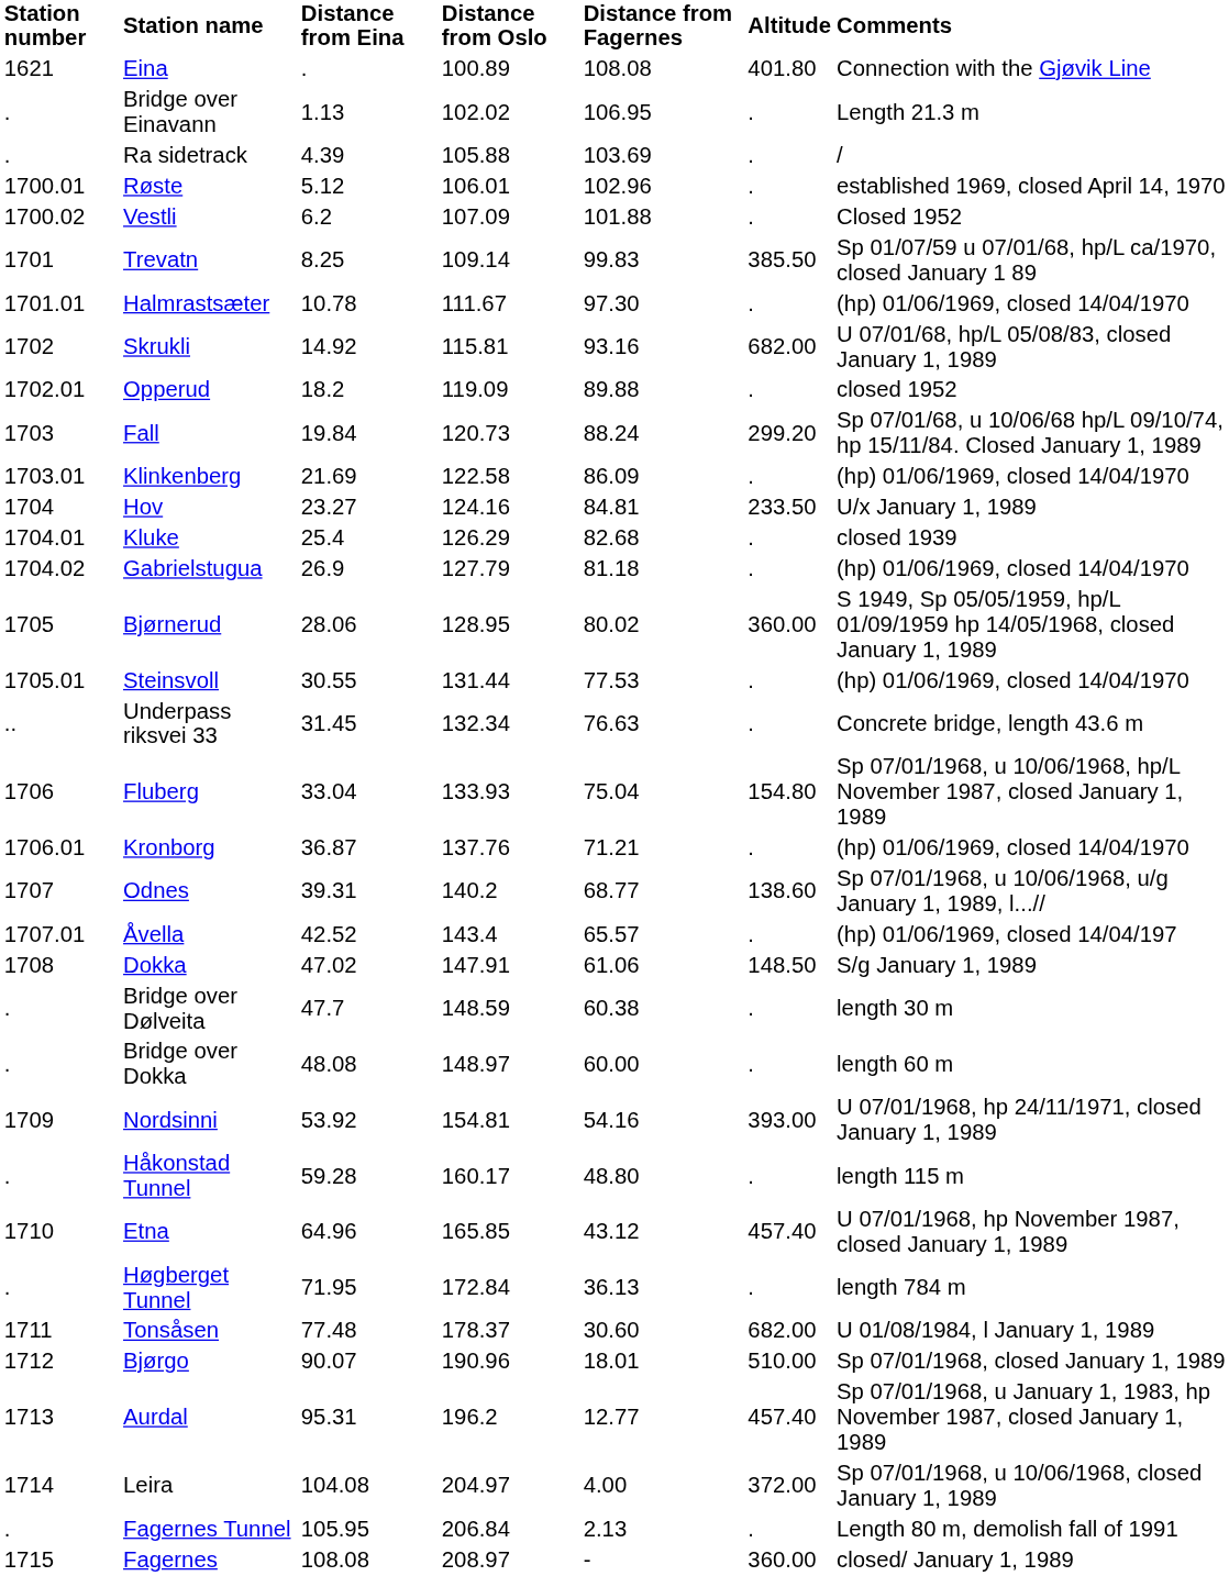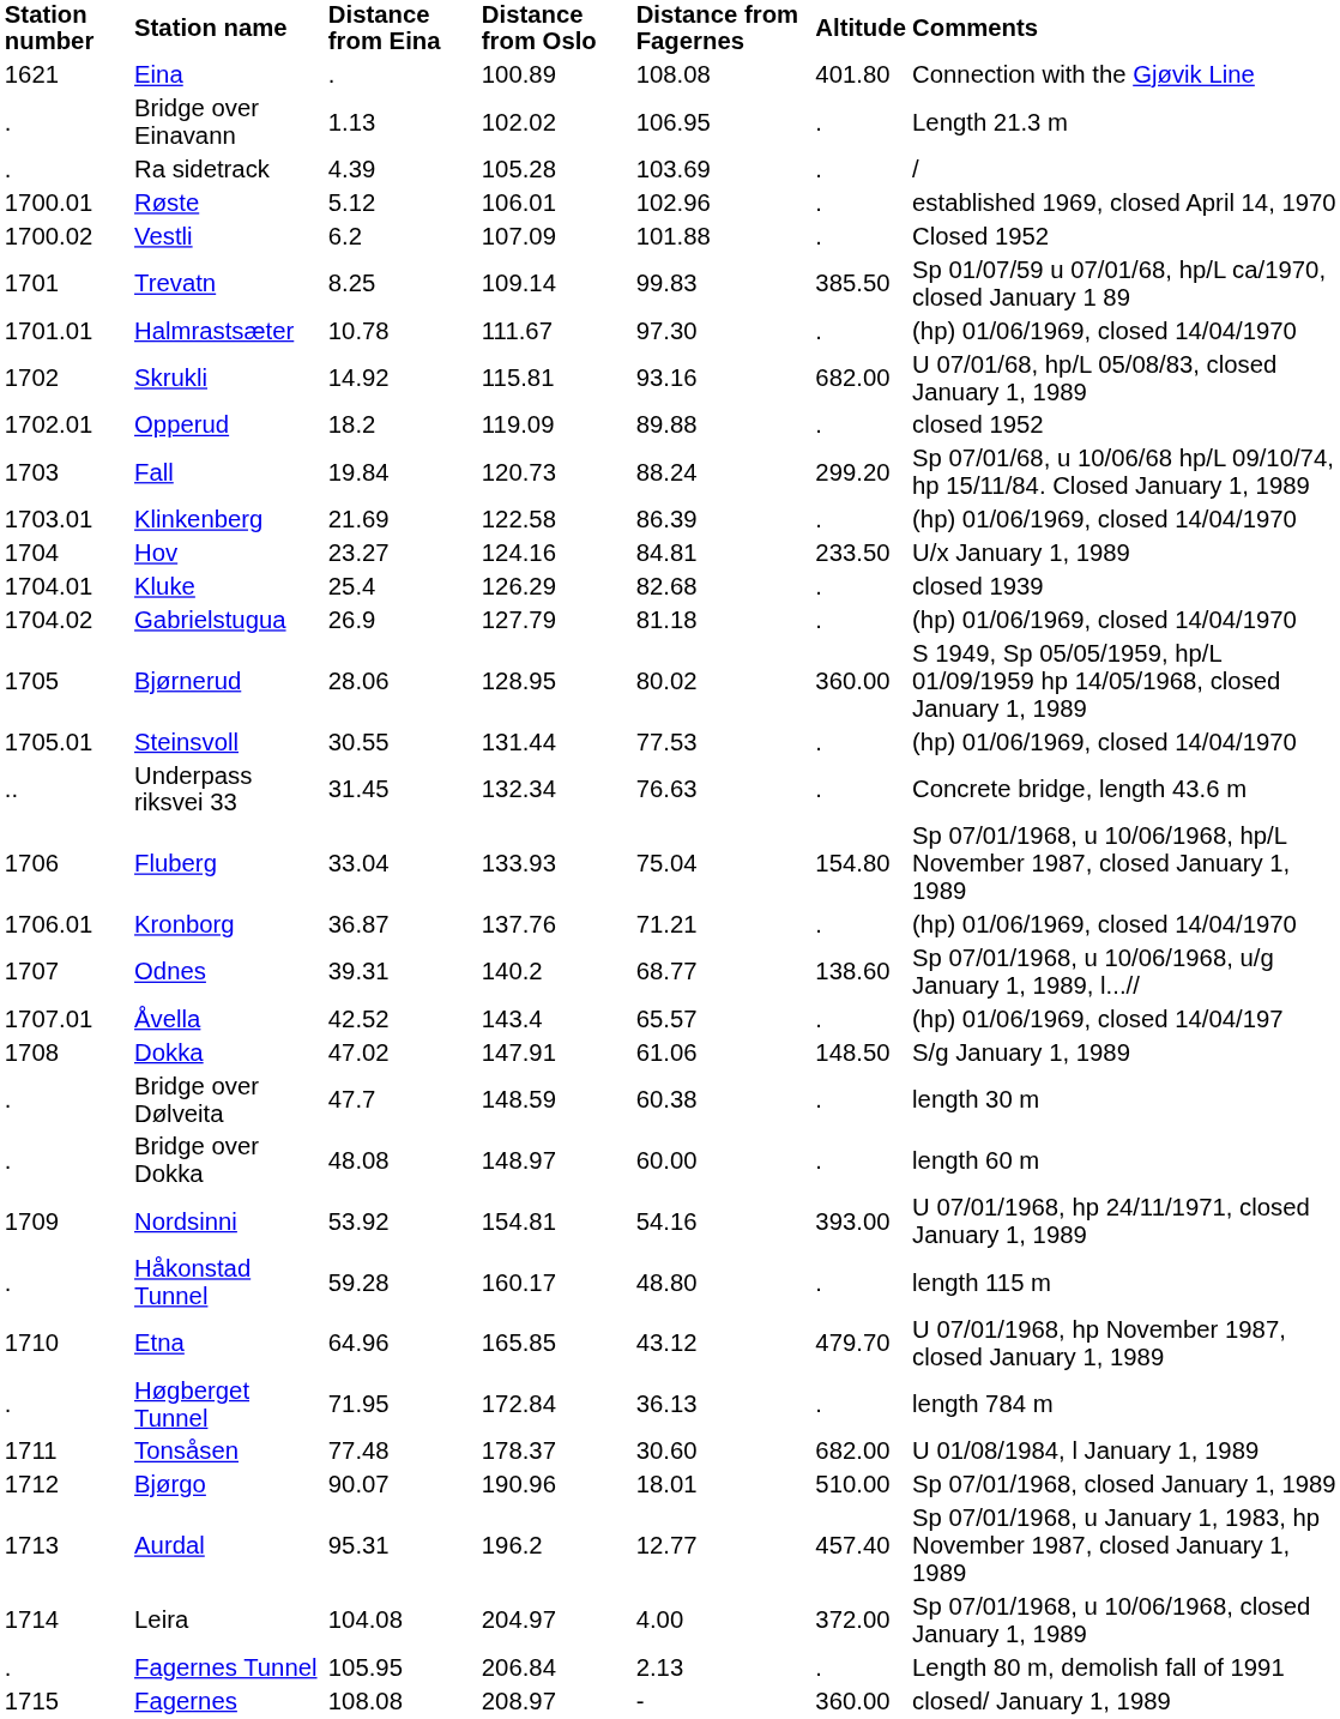Ra sidetrack | Distance from Oslo: 105.88 -> 105.28
Klinkenberg | Distance from Fagernes: 86.09 -> 86.39
Etna | Altitude: 457.40 -> 479.70
